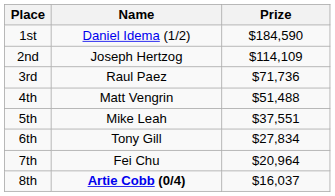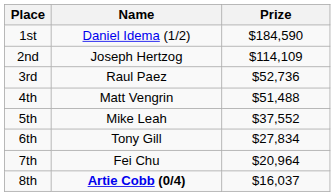3rd | Prize: $71,736 -> $52,736
5th | Prize: $37,551 -> $37,552
